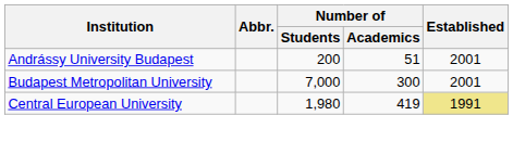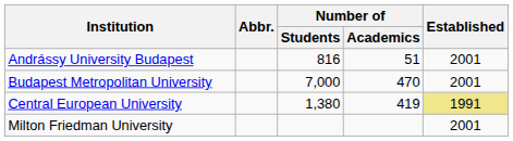Andrássy University Budapest | Number of / Students: 200 -> 816
Budapest Metropolitan University | Number of / Academics: 300 -> 470
Central European University | Number of / Students: 1,980 -> 1,380
+ row: Milton Friedman University | 2001
